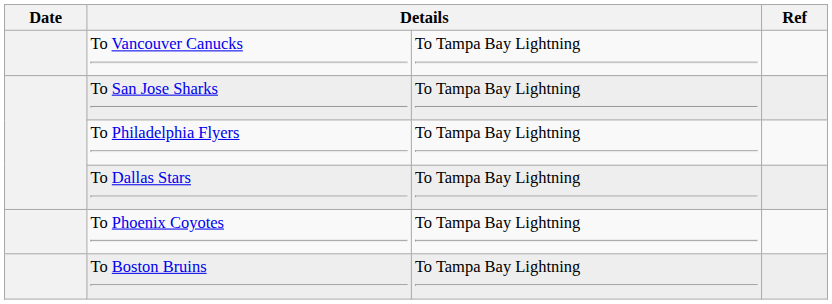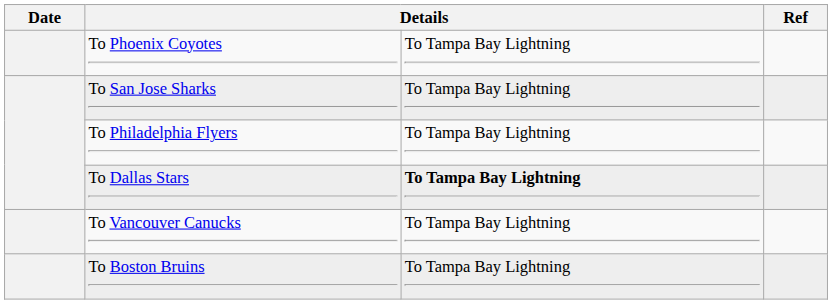rows swapped: To Phoenix Coyotes <-> To Vancouver Canucks
To Dallas Stars | column 3: normal -> bold
